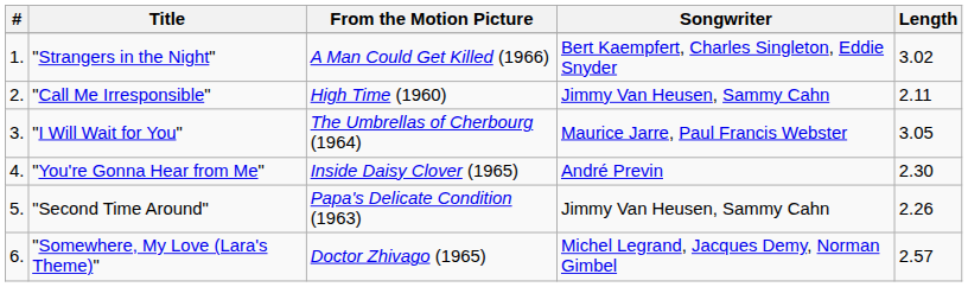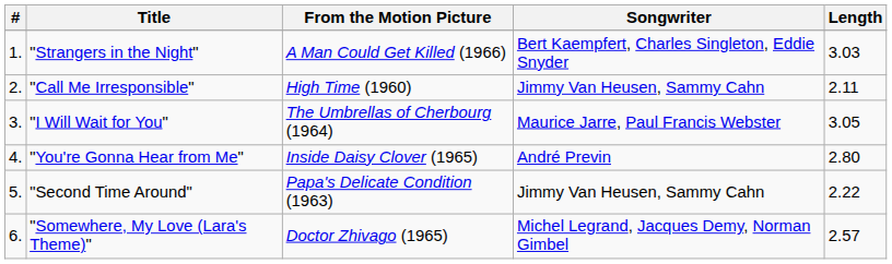"Strangers in the Night" | Length: 3.02 -> 3.03
"You're Gonna Hear from Me" | Length: 2.30 -> 2.80
"Second Time Around" | Length: 2.26 -> 2.22
